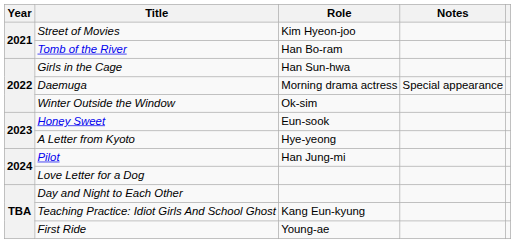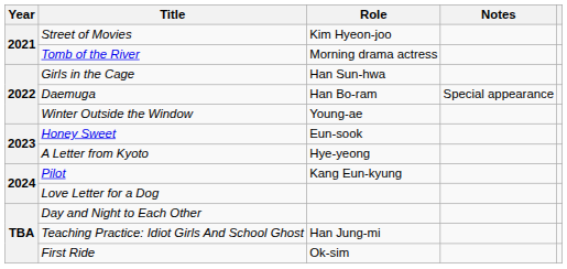Tomb of the River | Role: Han Bo-ram -> Morning drama actress
Daemuga | Role: Morning drama actress -> Han Bo-ram
Winter Outside the Window | Role: Ok-sim -> Young-ae
Pilot | Role: Han Jung-mi -> Kang Eun-kyung
Teaching Practice: Idiot Girls And School Ghost | Role: Kang Eun-kyung -> Han Jung-mi
First Ride | Role: Young-ae -> Ok-sim
